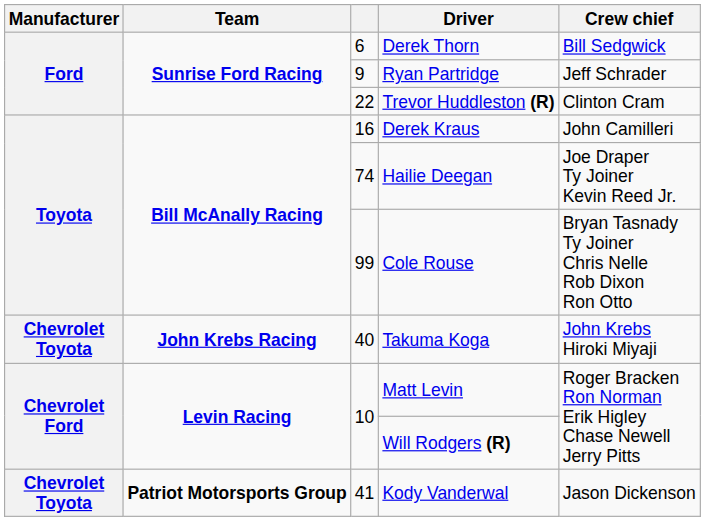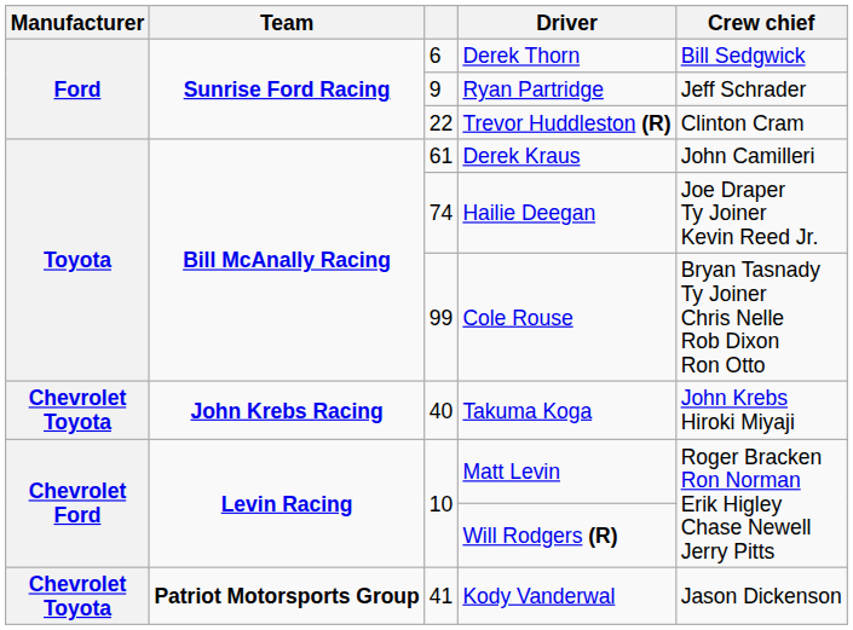Derek Kraus | column 3: 16 -> 61
